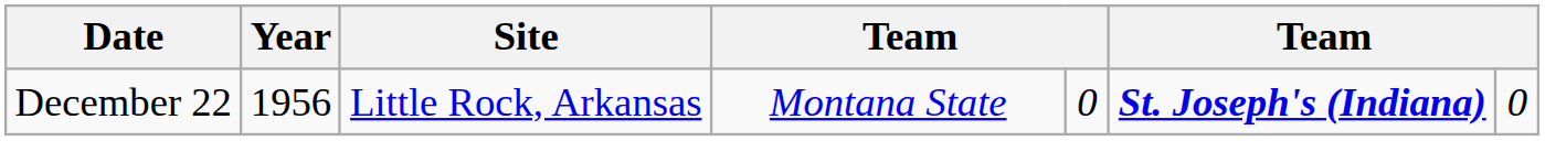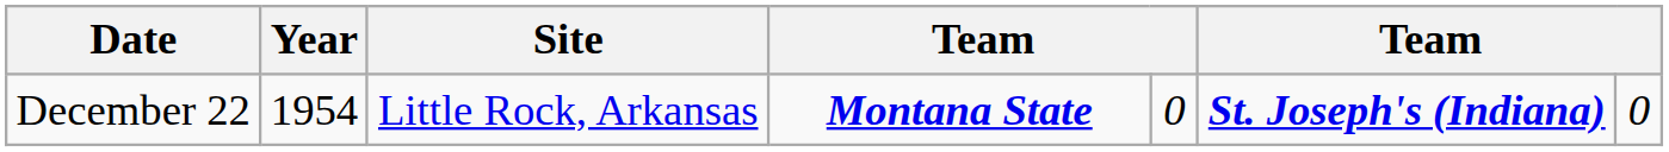December 22 | Year: 1956 -> 1954
December 22 | column 4: normal -> bold
